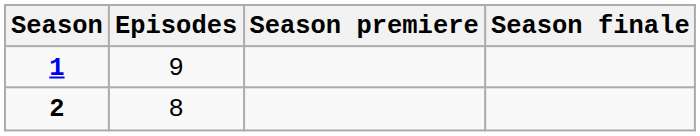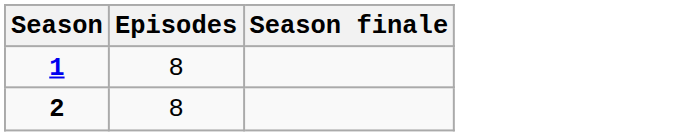- column: Season premiere
1 | Episodes: 9 -> 8
